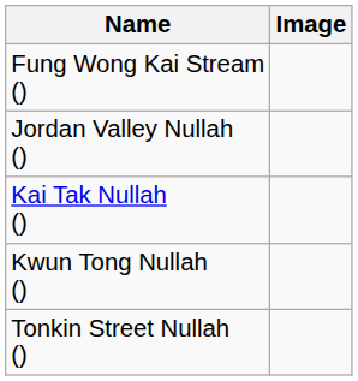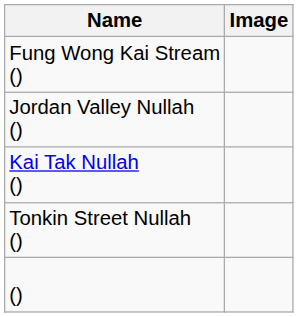- row: Kwun Tong Nullah ()
+ row: ()
